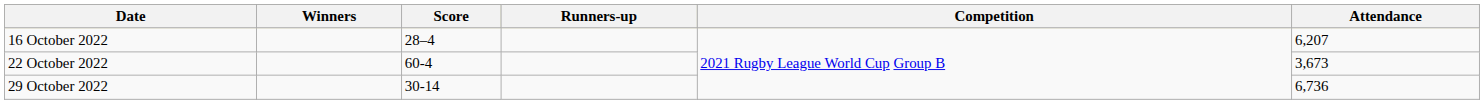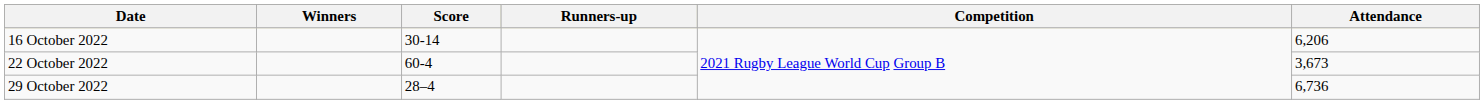16 October 2022 | Score: 28–4 -> 30-14
16 October 2022 | Attendance: 6,207 -> 6,206
29 October 2022 | Score: 30-14 -> 28–4
